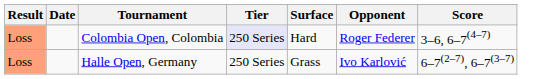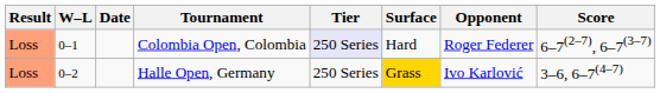+ column: W–L | 0–1 | 0–2
Colombia Open, Colombia | Score: 3–6, 6–7(4–7) -> 6–7(2–7), 6–7(3–7)
Halle Open, Germany | Surface: no background -> gold background
Halle Open, Germany | Score: 6–7(2–7), 6–7(3–7) -> 3–6, 6–7(4–7)
